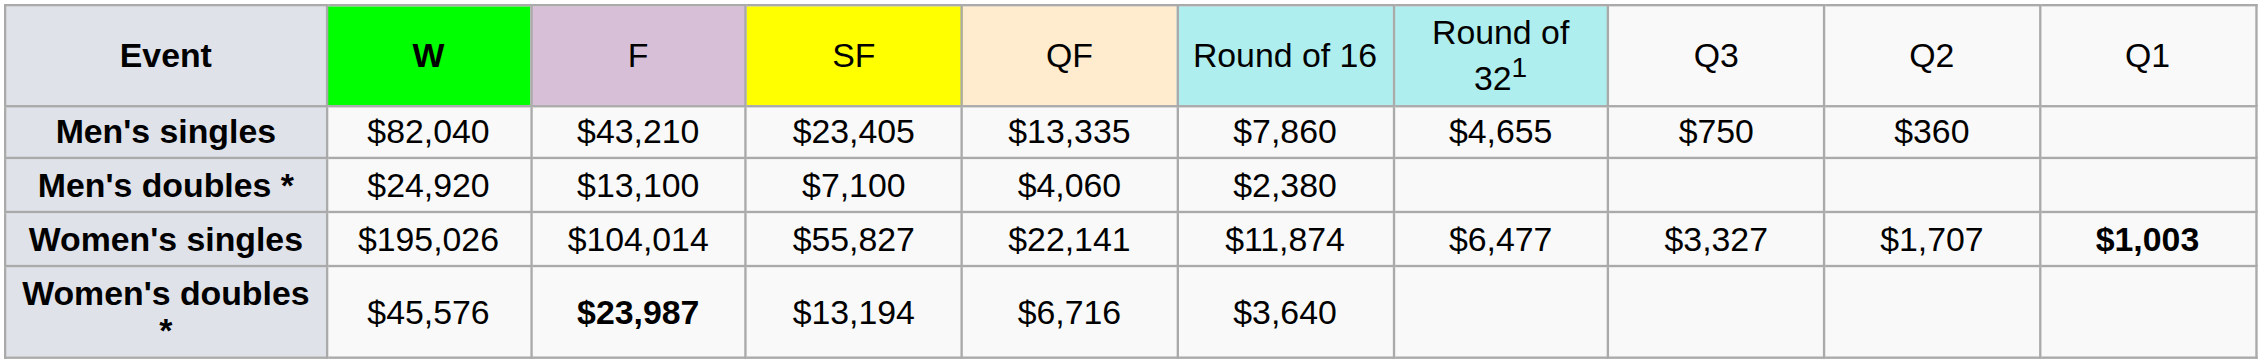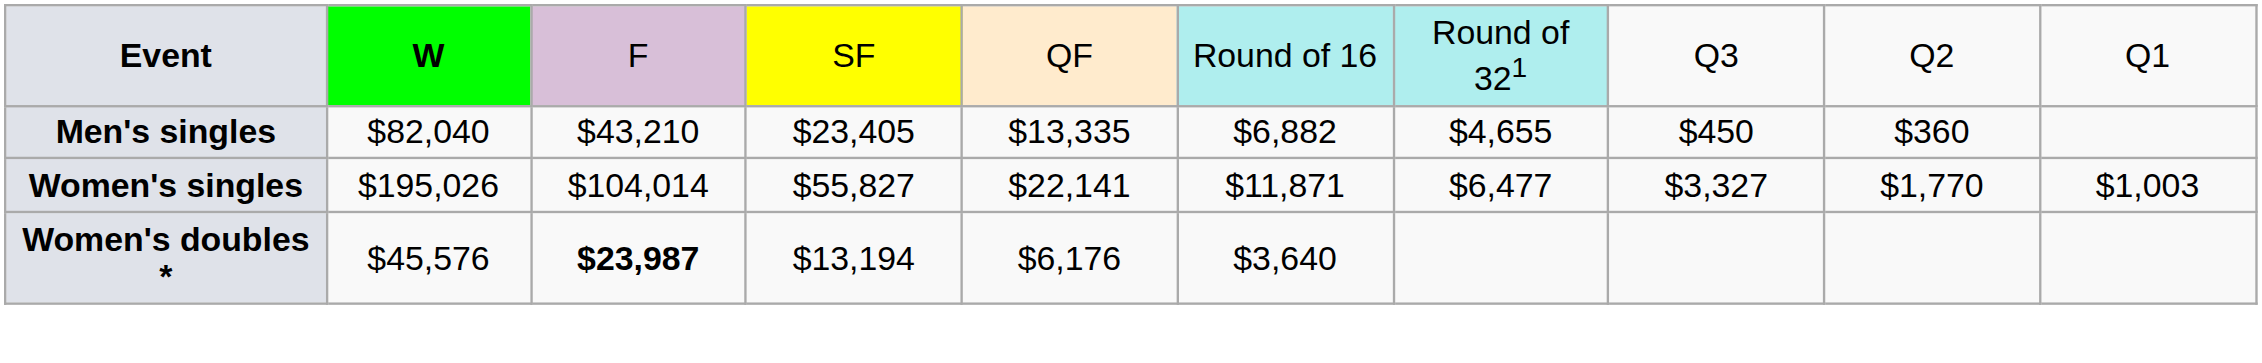Men's singles | column 6: $7,860 -> $6,882
Men's singles | column 8: $750 -> $450
- row: Men's doubles * | $24,920 | $13,100 | $7,100 | $4,060 | $2,380
Women's singles | column 6: $11,874 -> $11,871
Women's singles | column 9: $1,707 -> $1,770
Women's singles | column 10: bold -> normal
Women's doubles * | column 5: $6,716 -> $6,176
